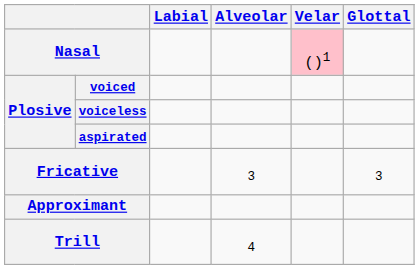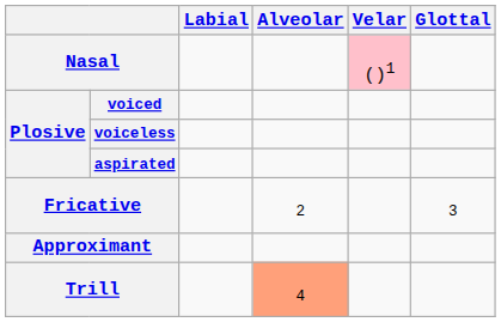Fricative | Alveolar: 3 -> 2
Trill | Alveolar: no background -> lightsalmon background
